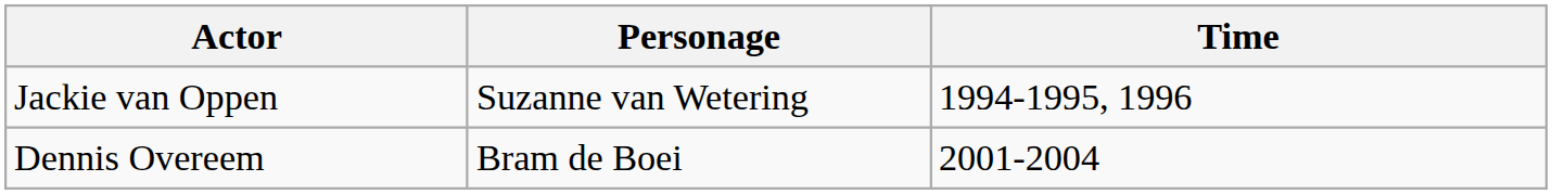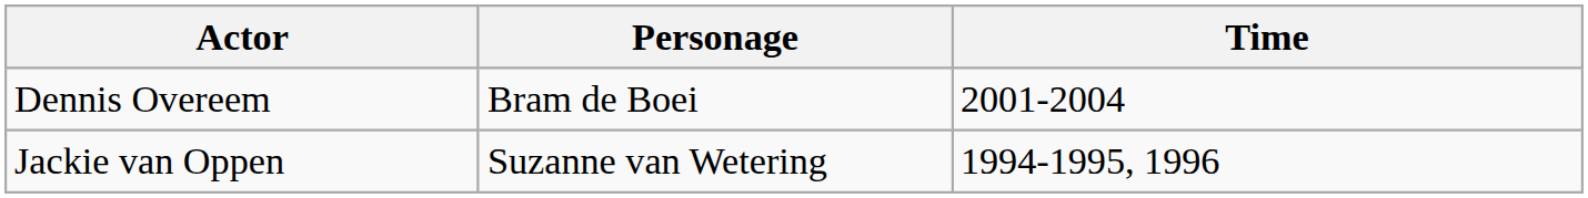rows swapped: Jackie van Oppen <-> Dennis Overeem
